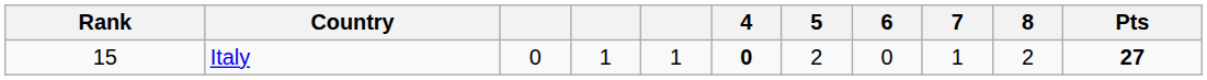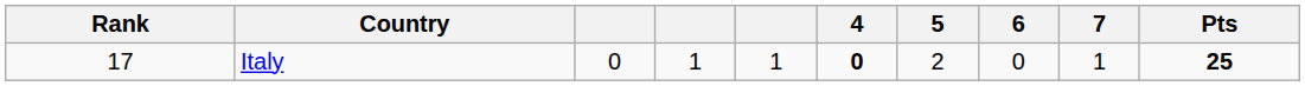- column: 8 | 2
Italy | Rank: 15 -> 17
Italy | Pts: 27 -> 25
